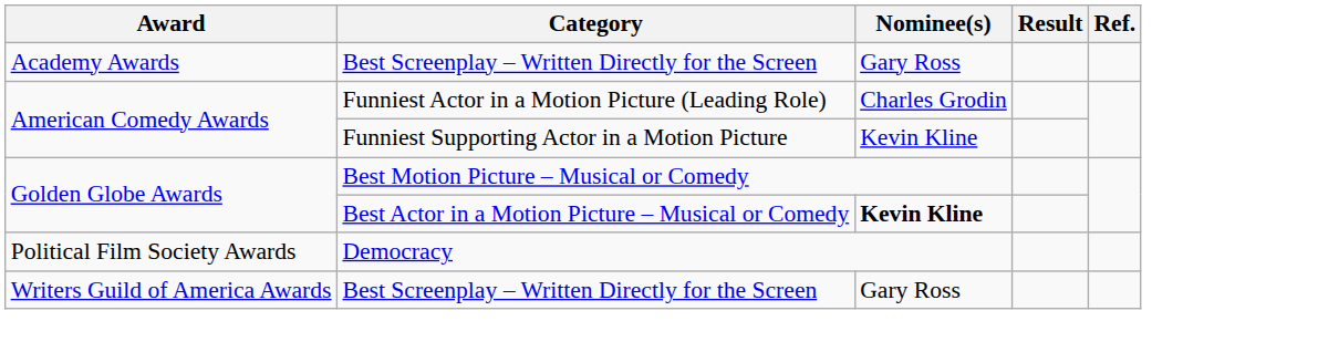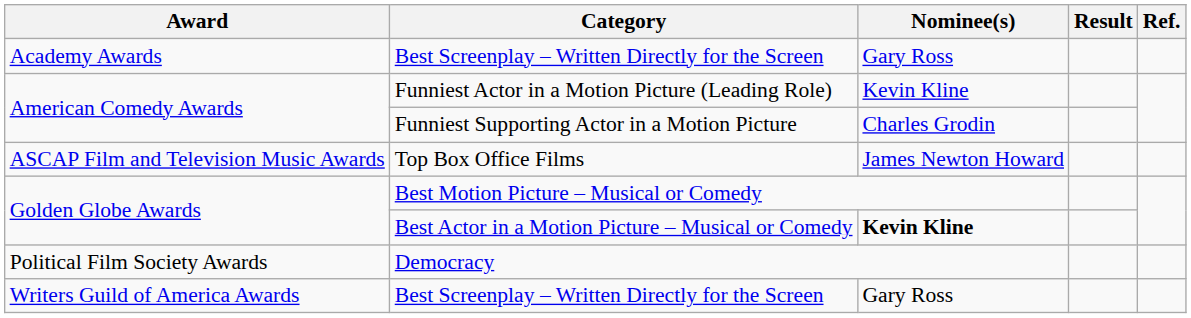Funniest Actor in a Motion Picture (Leading Role) | Nominee(s): Charles Grodin -> Kevin Kline
Funniest Supporting Actor in a Motion Picture | Nominee(s): Kevin Kline -> Charles Grodin
+ row: ASCAP Film and Television Music Awards | Top Box Office Films | James Newton Howard
